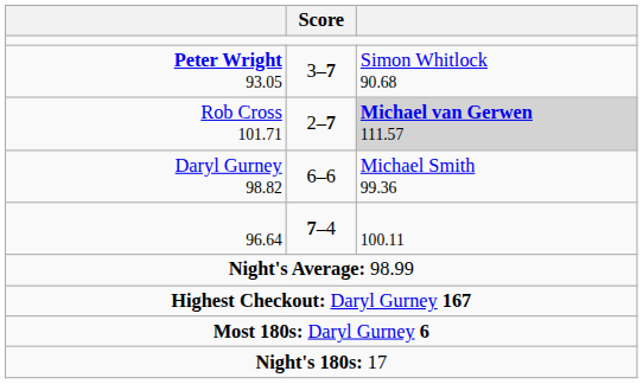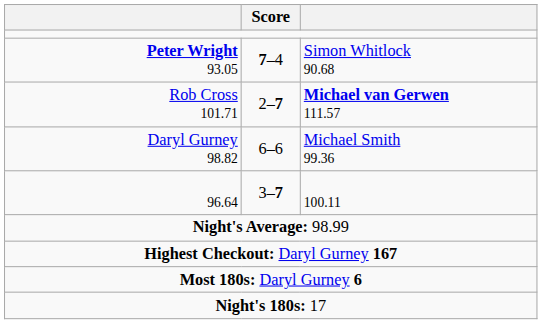Peter Wright 93.05 | Score: 3–7 -> 7–4
Rob Cross 101.71 | column 3: lightgrey background -> no background
96.64 | Score: 7–4 -> 3–7
